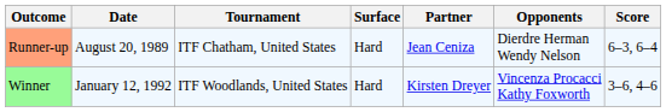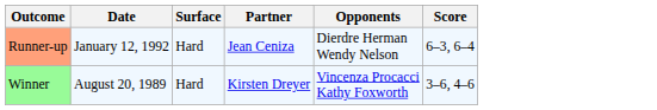- column: Tournament | ITF Chatham, United States | ITF Woodlands, United States
Runner-up | Date: August 20, 1989 -> January 12, 1992
Winner | Date: January 12, 1992 -> August 20, 1989
